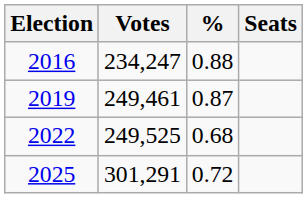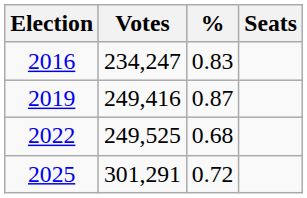2016 | %: 0.88 -> 0.83
2019 | Votes: 249,461 -> 249,416
